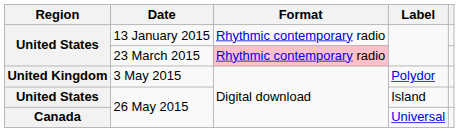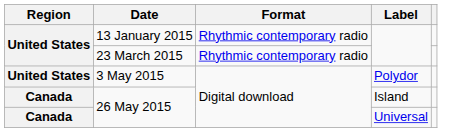23 March 2015 | Format: pink background -> no background
3 May 2015 | Region: United Kingdom -> United States
26 May 2015 / Island | Region: United States -> Canada
